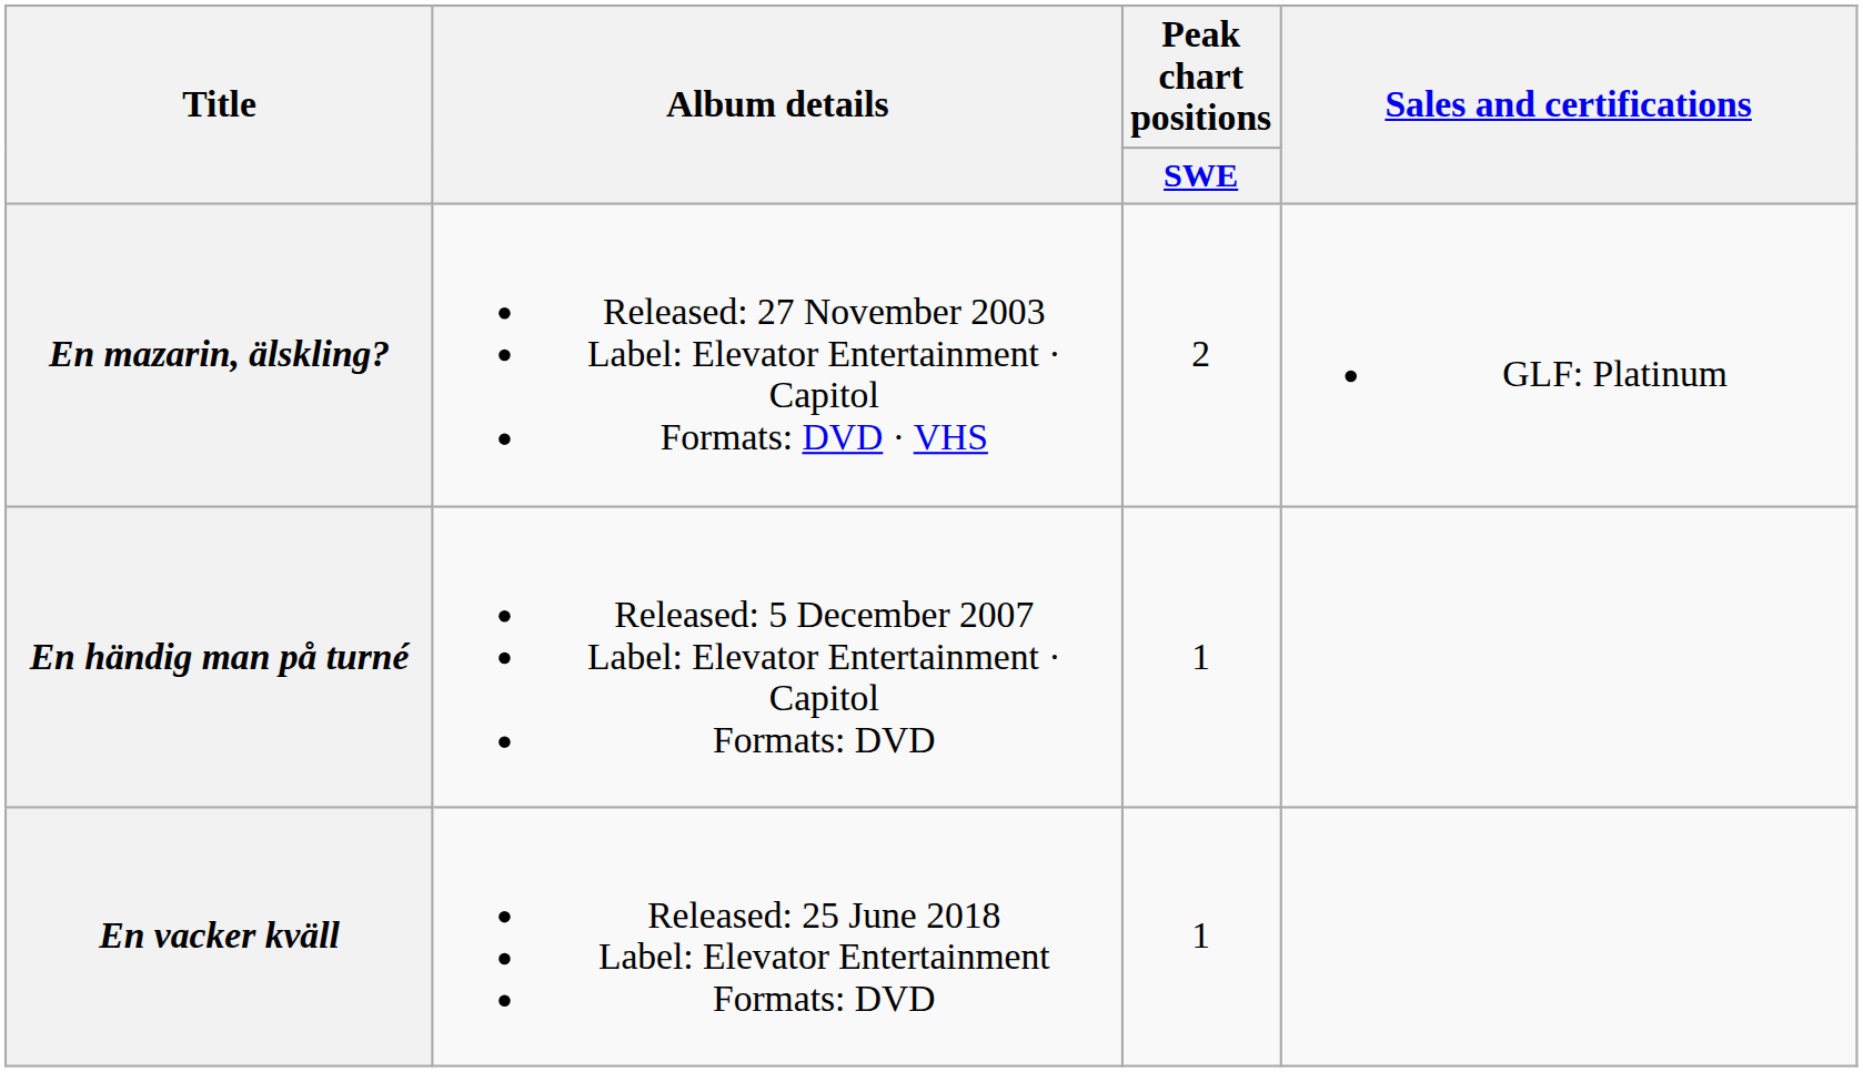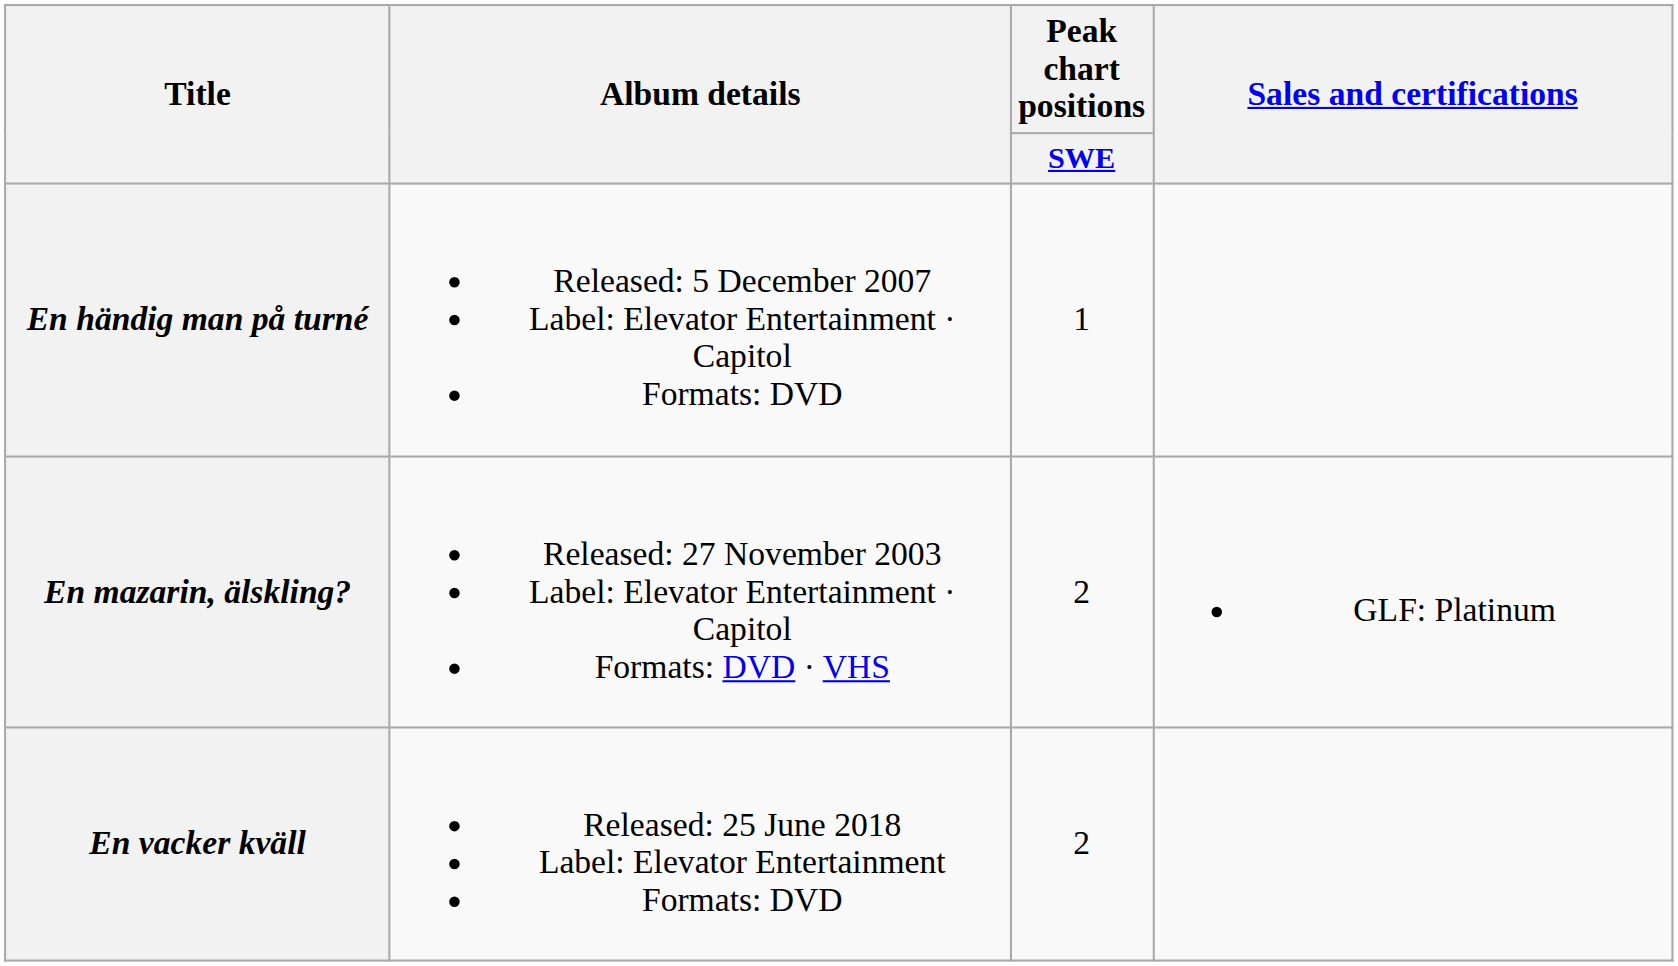rows swapped: En mazarin, älskling? <-> En händig man på turné
En vacker kväll | Peak chart positions / SWE: 1 -> 2
